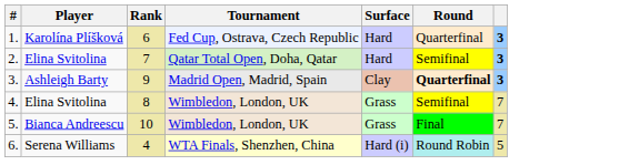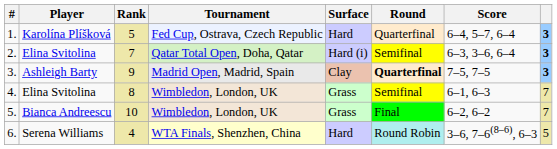+ column: Score | 6–4, 5–7, 6–4 | 6–3, 3–6, 6–4 | 7–5, 7–5 | 6–1, 6–3 | 6–2, 6–2 | 3–6, 7–6(8–6), 6–3
1. | Rank: 6 -> 5
2. | Surface: Hard -> Hard (i)
6. | Surface: Hard (i) -> Hard
